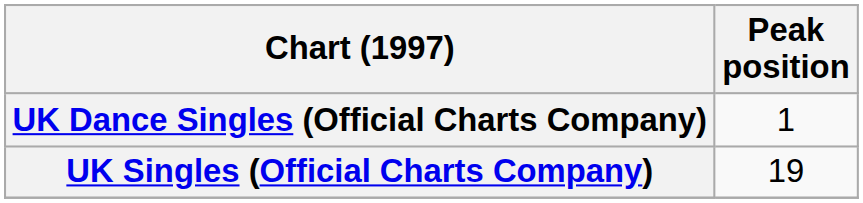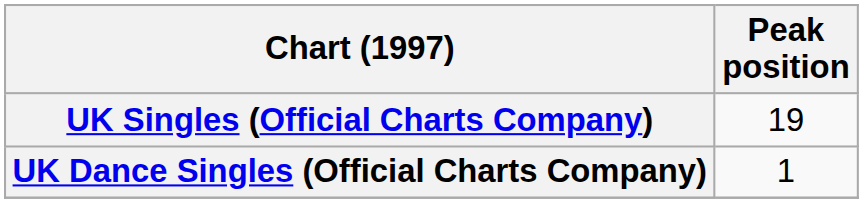rows swapped: UK Singles (Official Charts Company) <-> UK Dance Singles (Official Charts Company)
